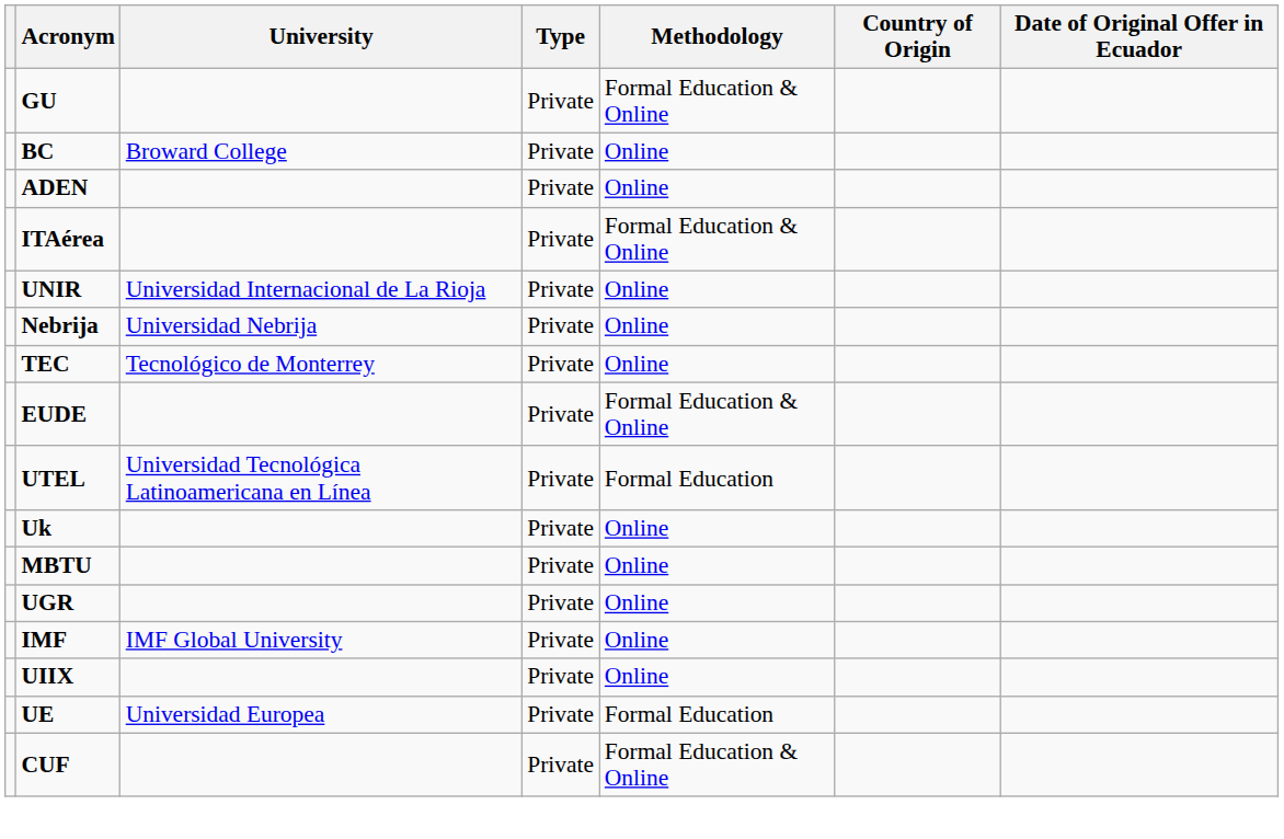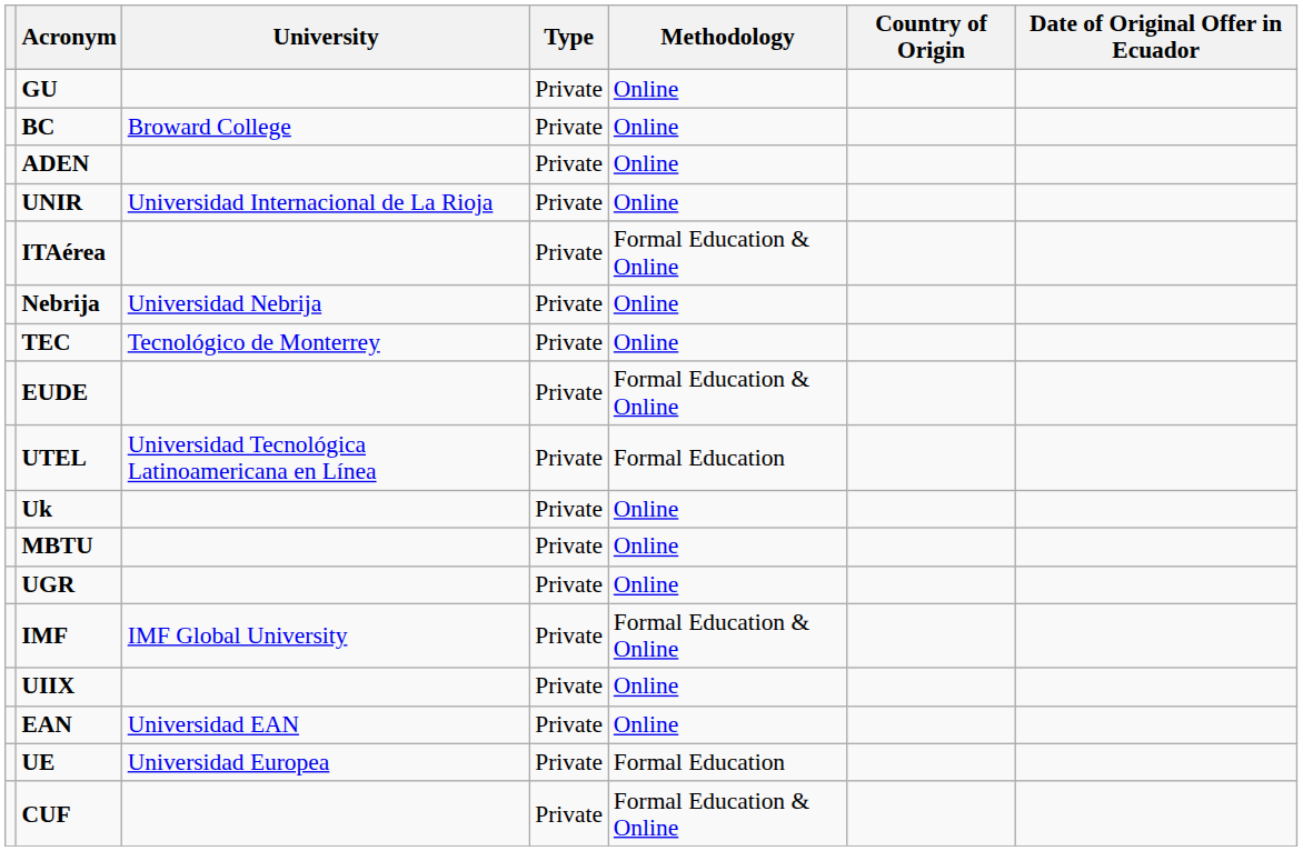GU | Methodology: Formal Education & Online -> Online
rows swapped: ITAérea <-> UNIR
IMF | Methodology: Online -> Formal Education & Online
+ row: EAN | Universidad EAN | Private | Online
